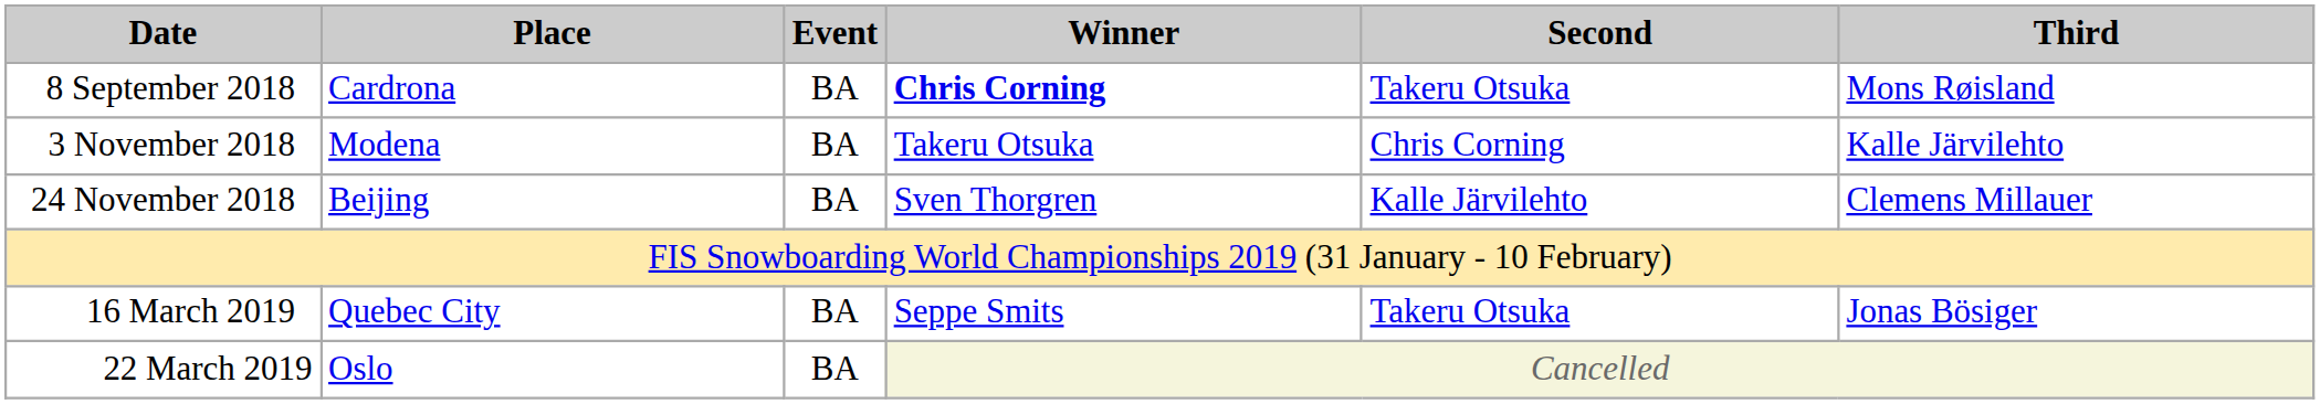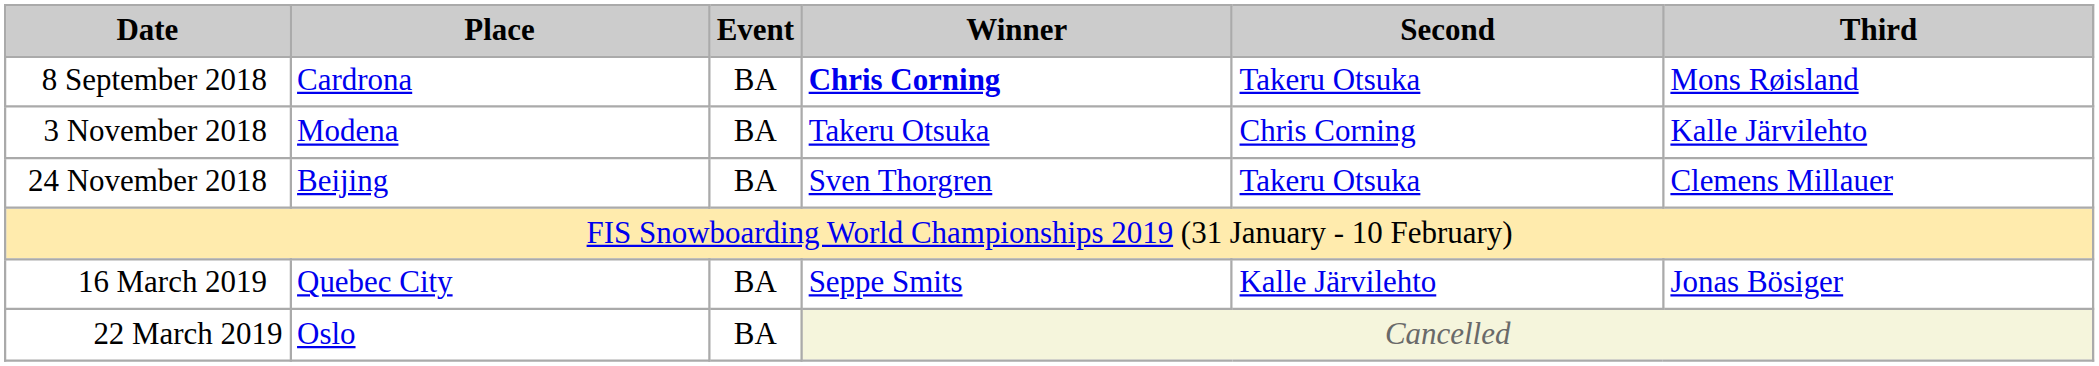24 November 2018 | Second: Kalle Järvilehto -> Takeru Otsuka
16 March 2019 | Second: Takeru Otsuka -> Kalle Järvilehto
